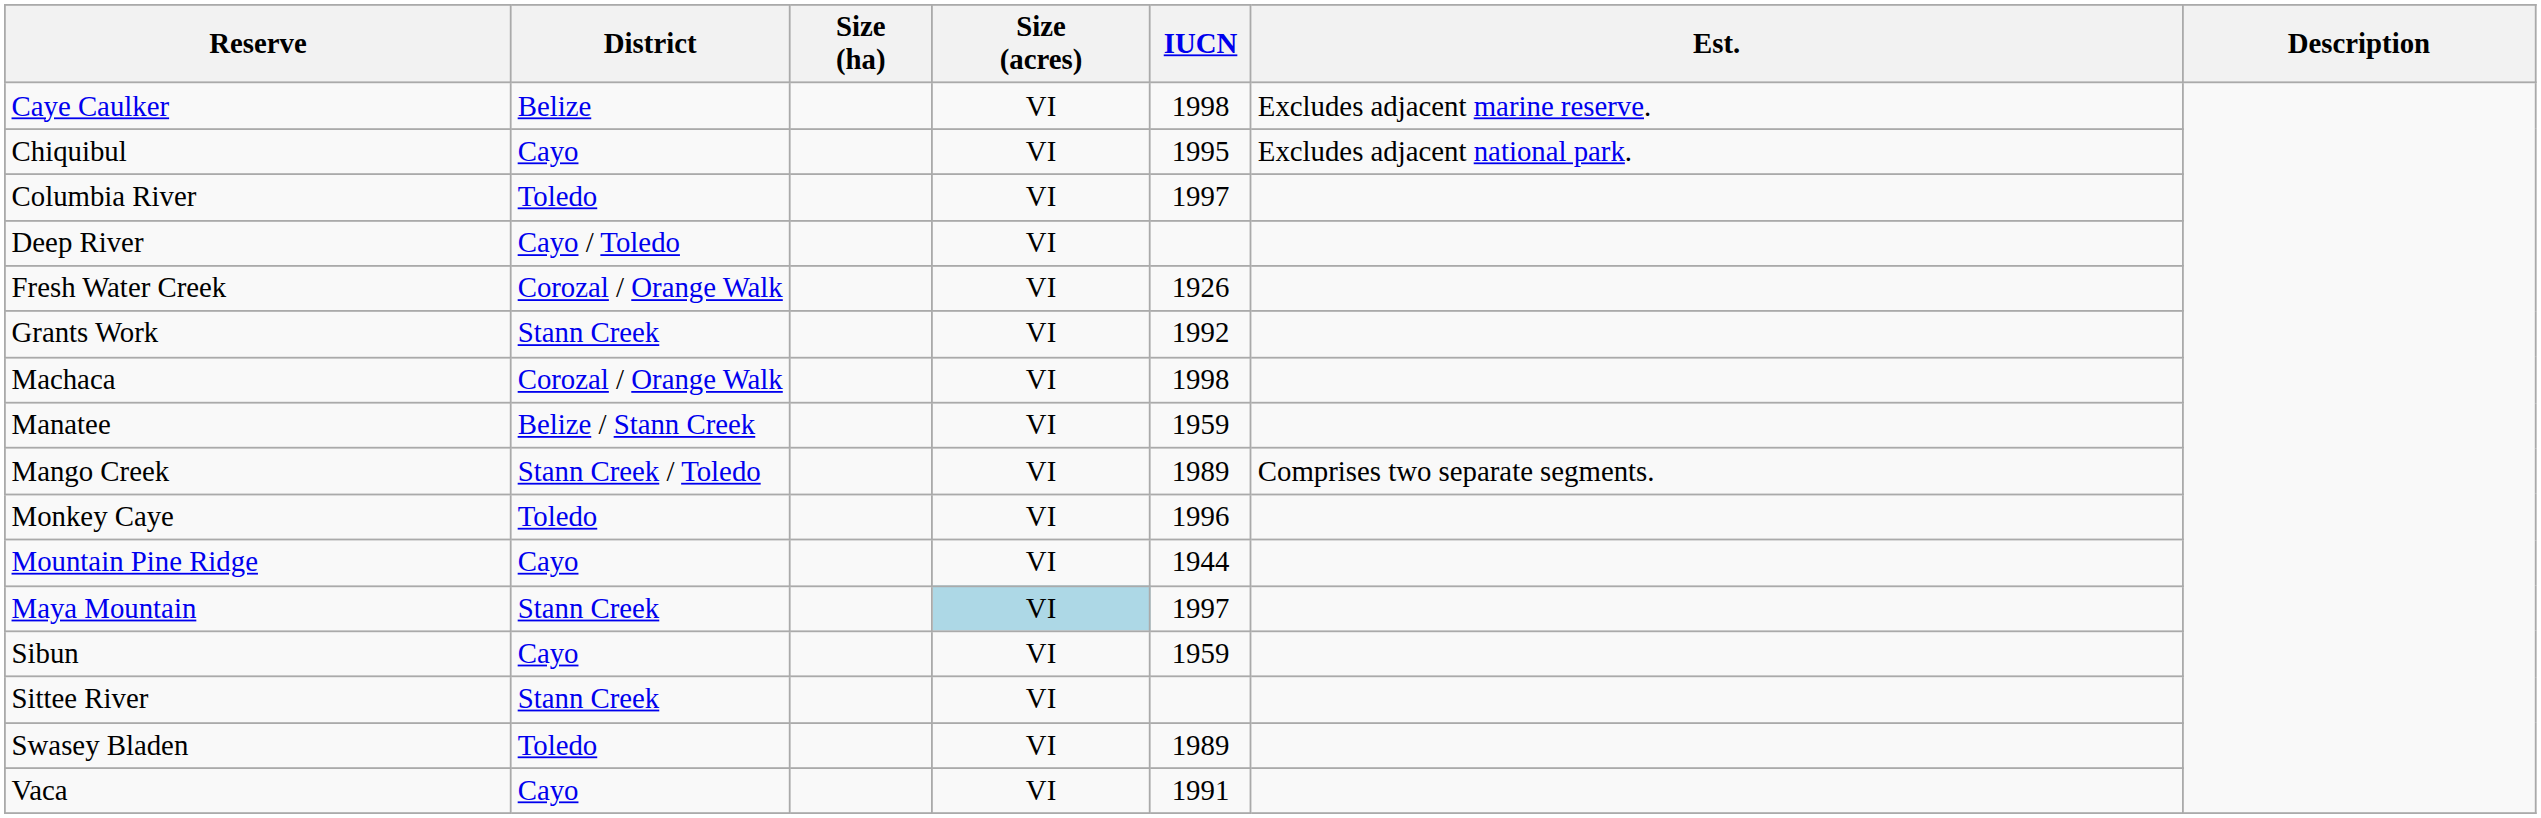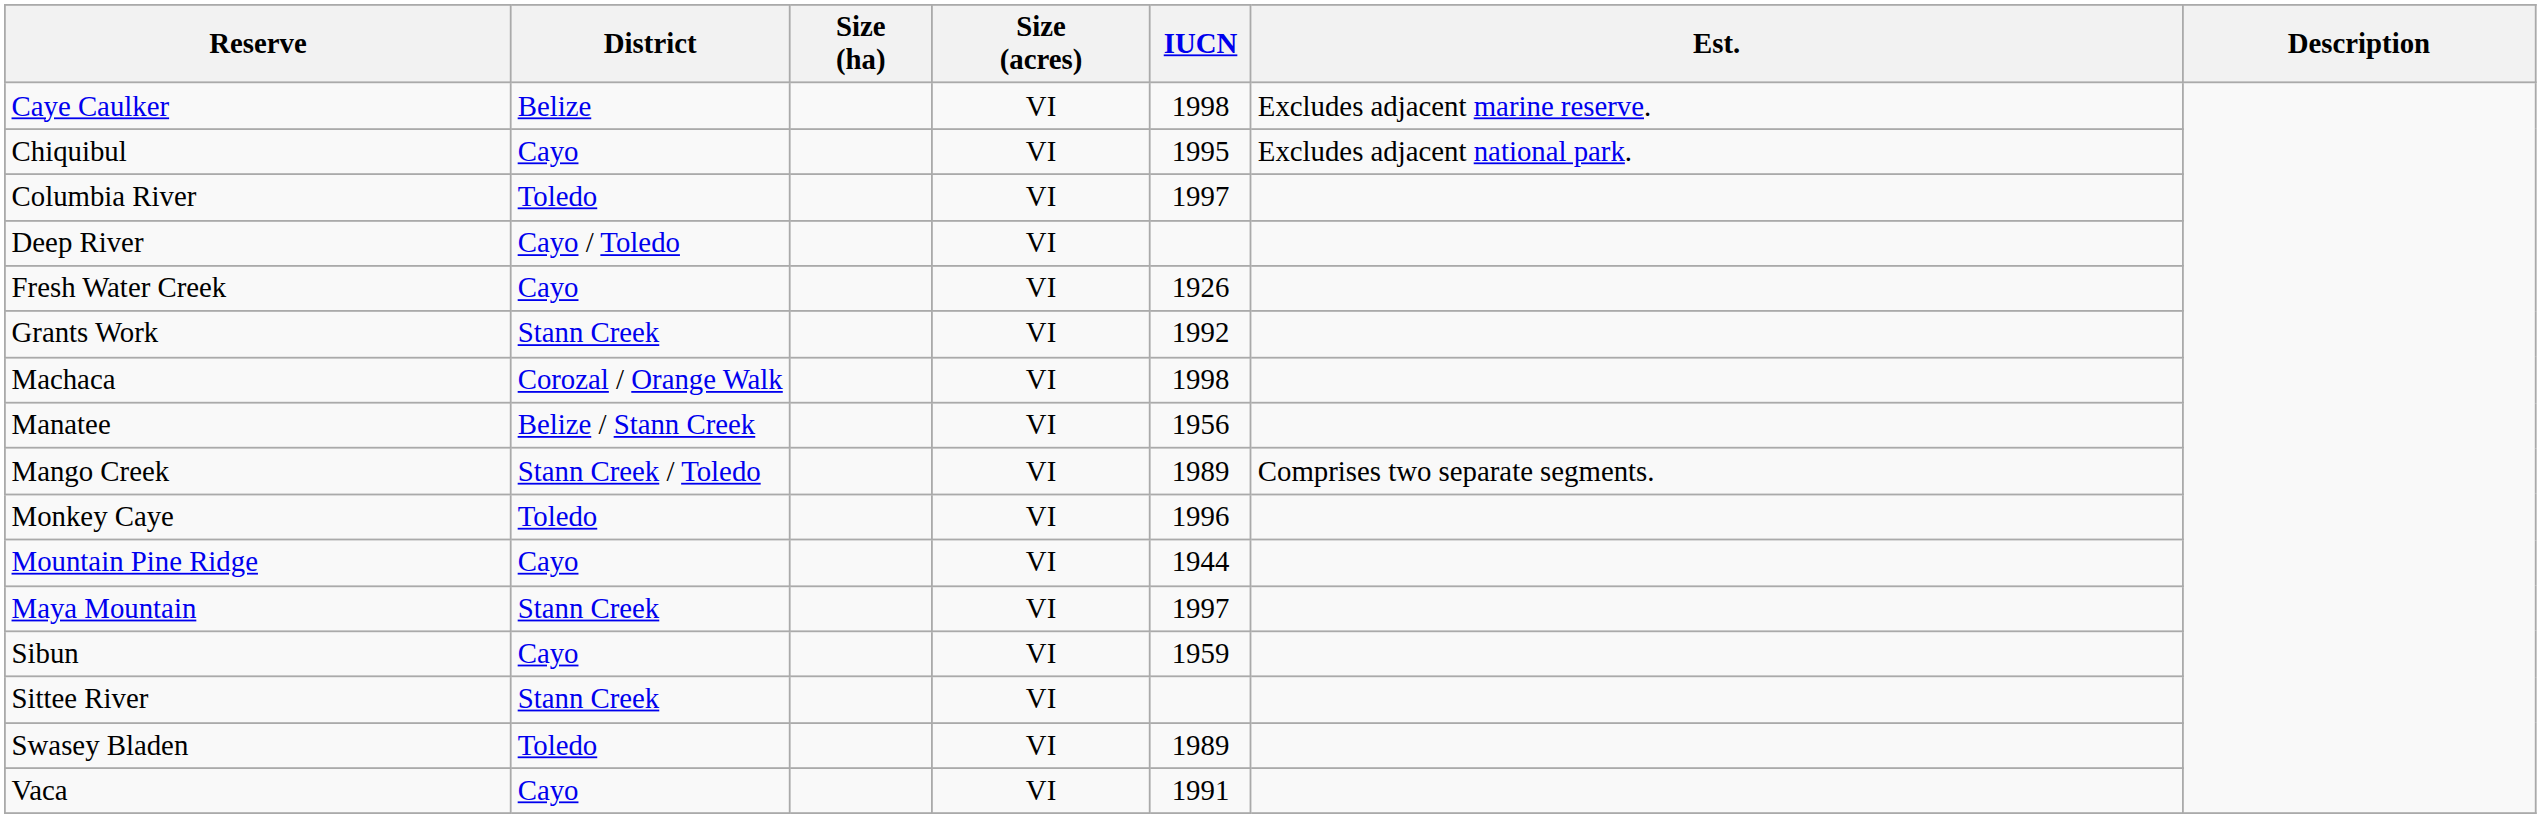Fresh Water Creek | District: Corozal / Orange Walk -> Cayo
Manatee | IUCN: 1959 -> 1956
Maya Mountain | Size (acres): lightblue background -> no background
